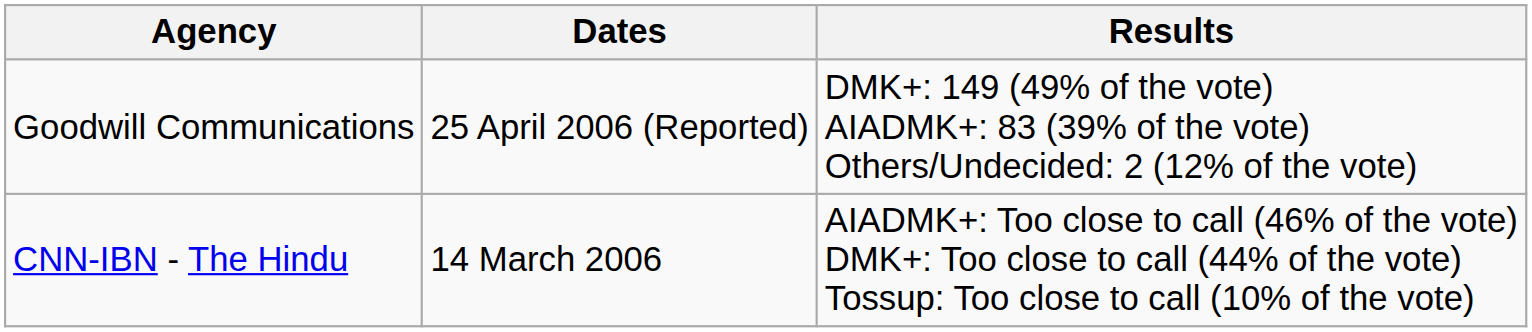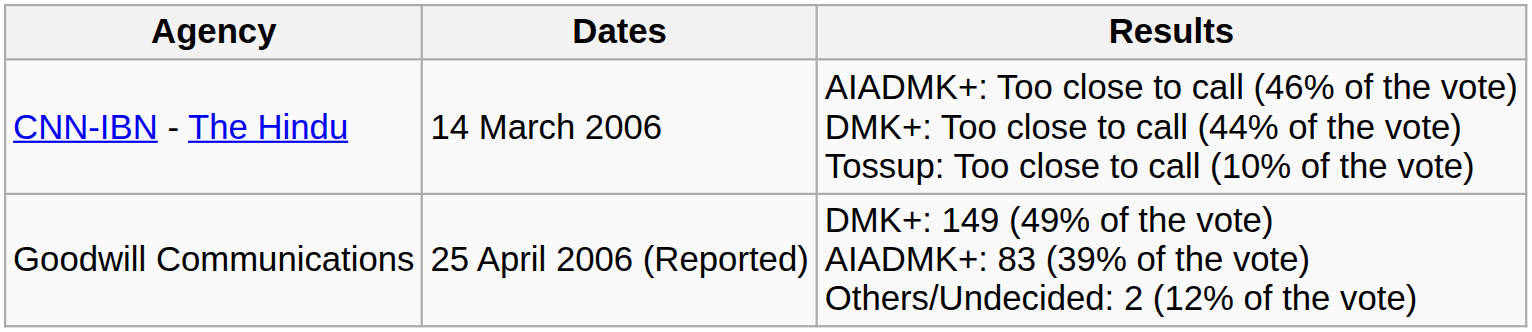rows swapped: Goodwill Communications <-> CNN-IBN - The Hindu
